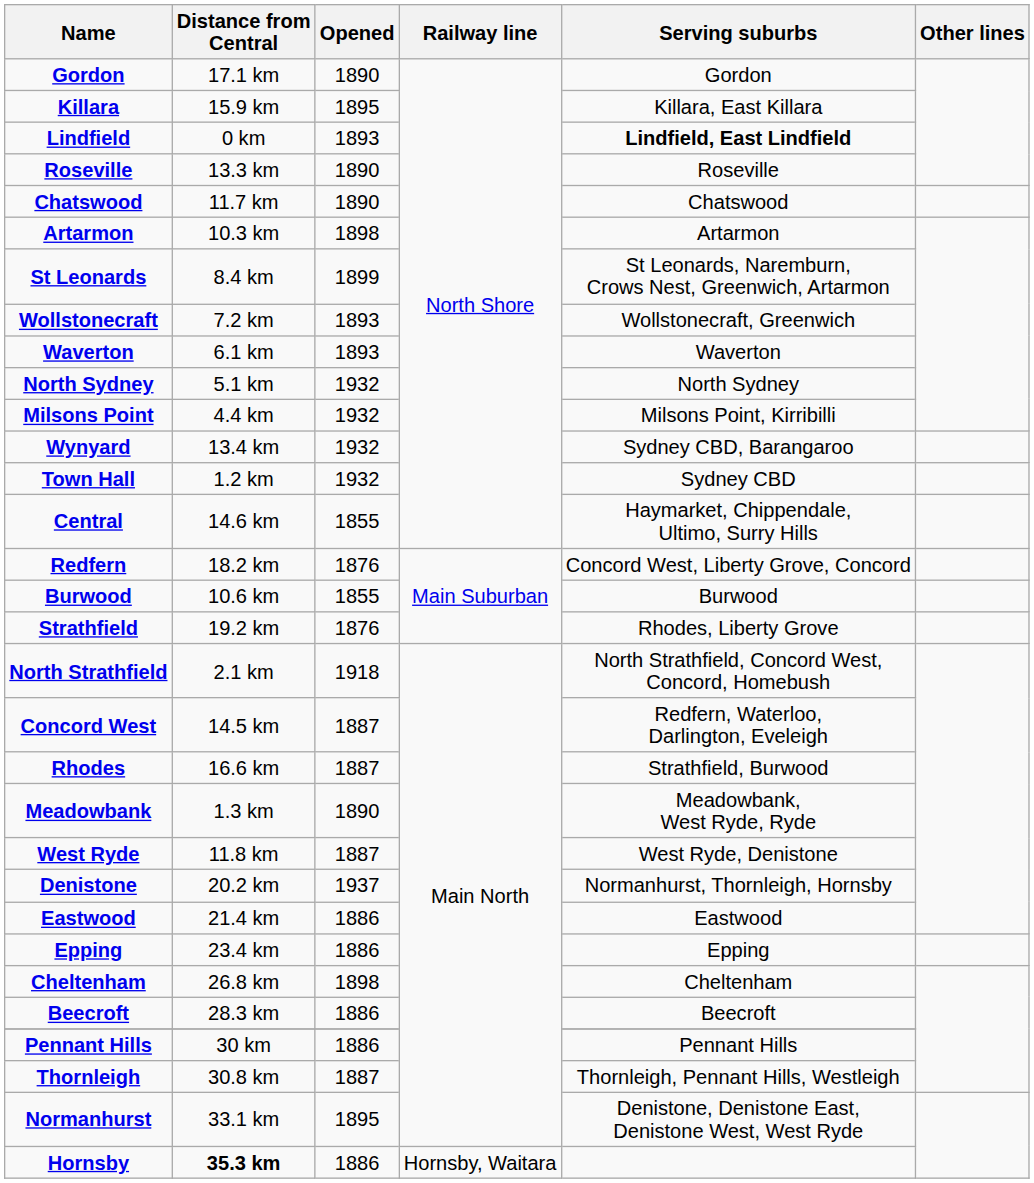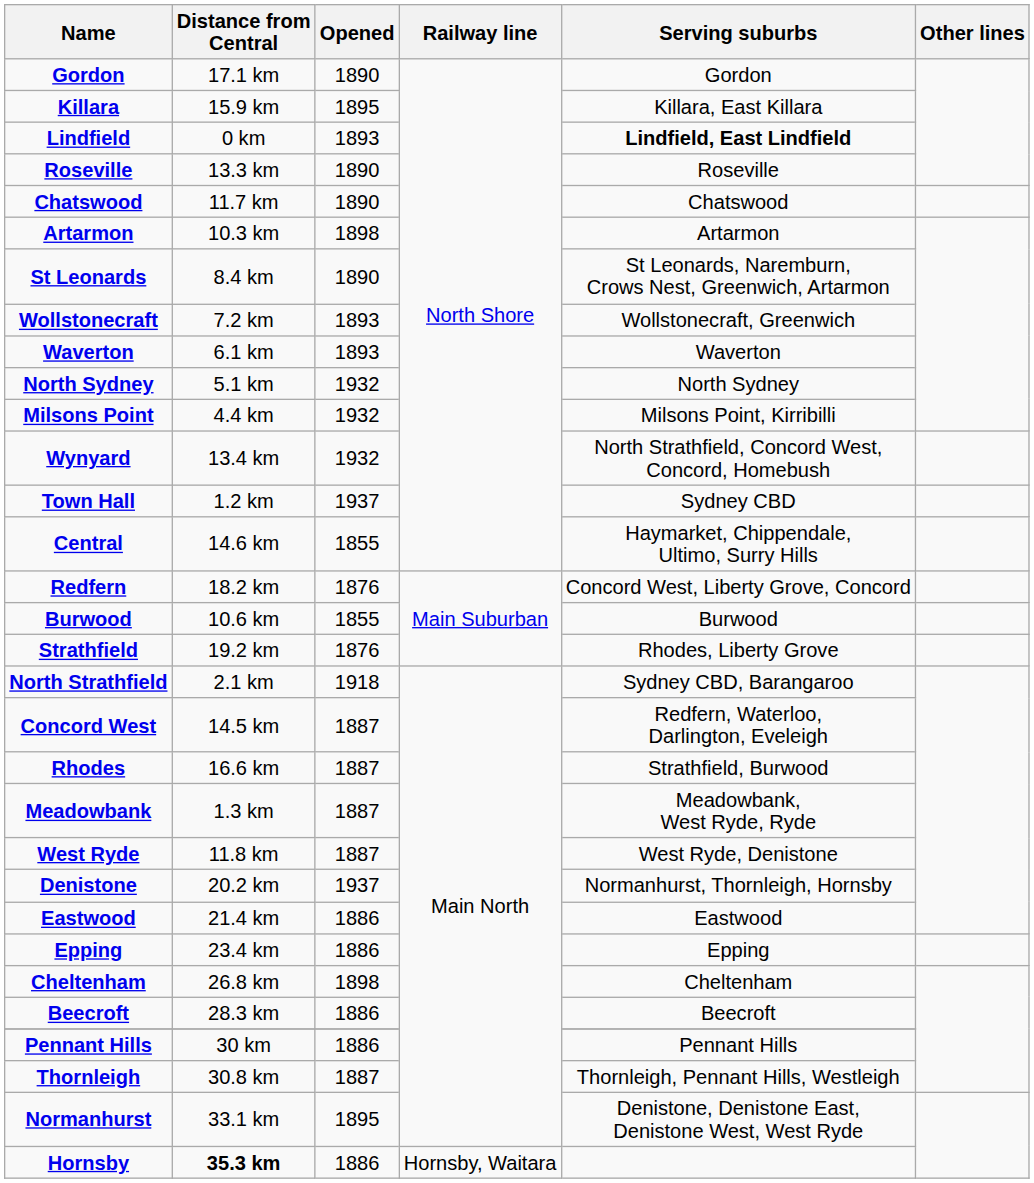St Leonards | Opened: 1899 -> 1890
Wynyard | Serving suburbs: Sydney CBD, Barangaroo -> North Strathfield, Concord West, Concord, Homebush
Town Hall | Opened: 1932 -> 1937
North Strathfield | Serving suburbs: North Strathfield, Concord West, Concord, Homebush -> Sydney CBD, Barangaroo
Meadowbank | Opened: 1890 -> 1887
